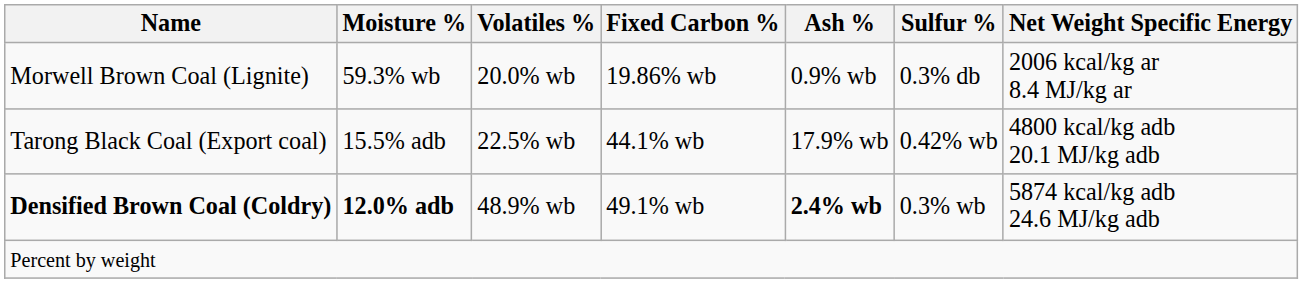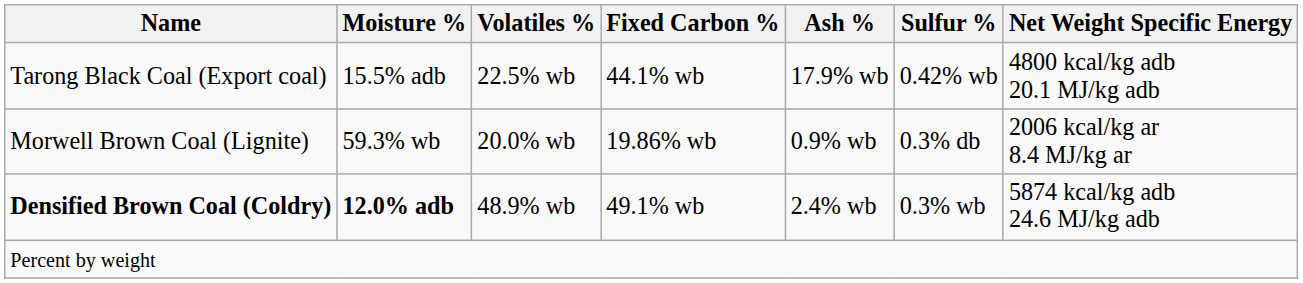rows swapped: Morwell Brown Coal (Lignite) <-> Tarong Black Coal (Export coal)
Densified Brown Coal (Coldry) | Ash %: bold -> normal
